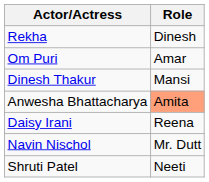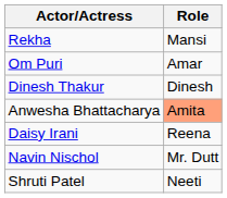Rekha | Role: Dinesh -> Mansi
Dinesh Thakur | Role: Mansi -> Dinesh
